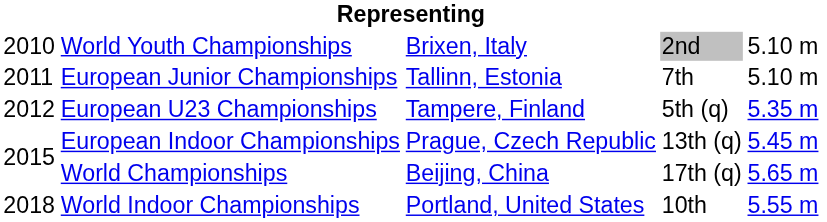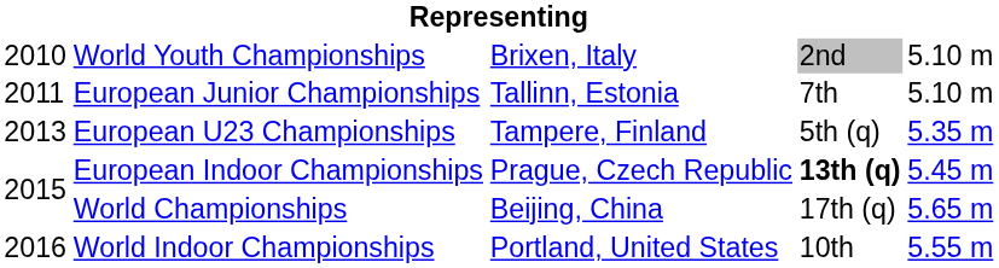European U23 Championships | column 1: 2012 -> 2013
European Indoor Championships | column 4: normal -> bold
World Indoor Championships | column 1: 2018 -> 2016
